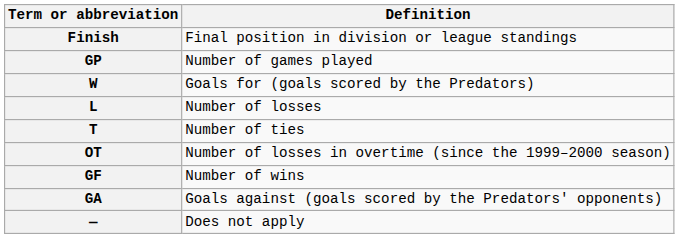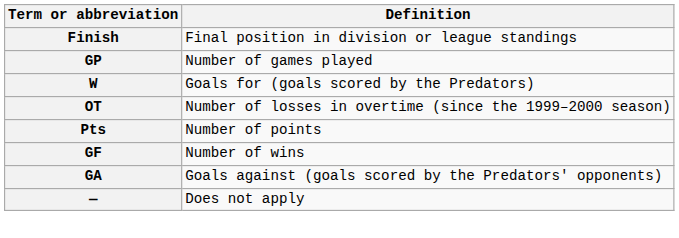- row: L | Number of losses
- row: T | Number of ties
+ row: Pts | Number of points
